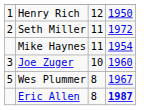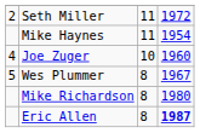- row: 1 | Henry Rich | 12 | 1950
Joe Zuger | column 1: 3 -> 4
+ row: Mike Richardson | 8 | 1980
